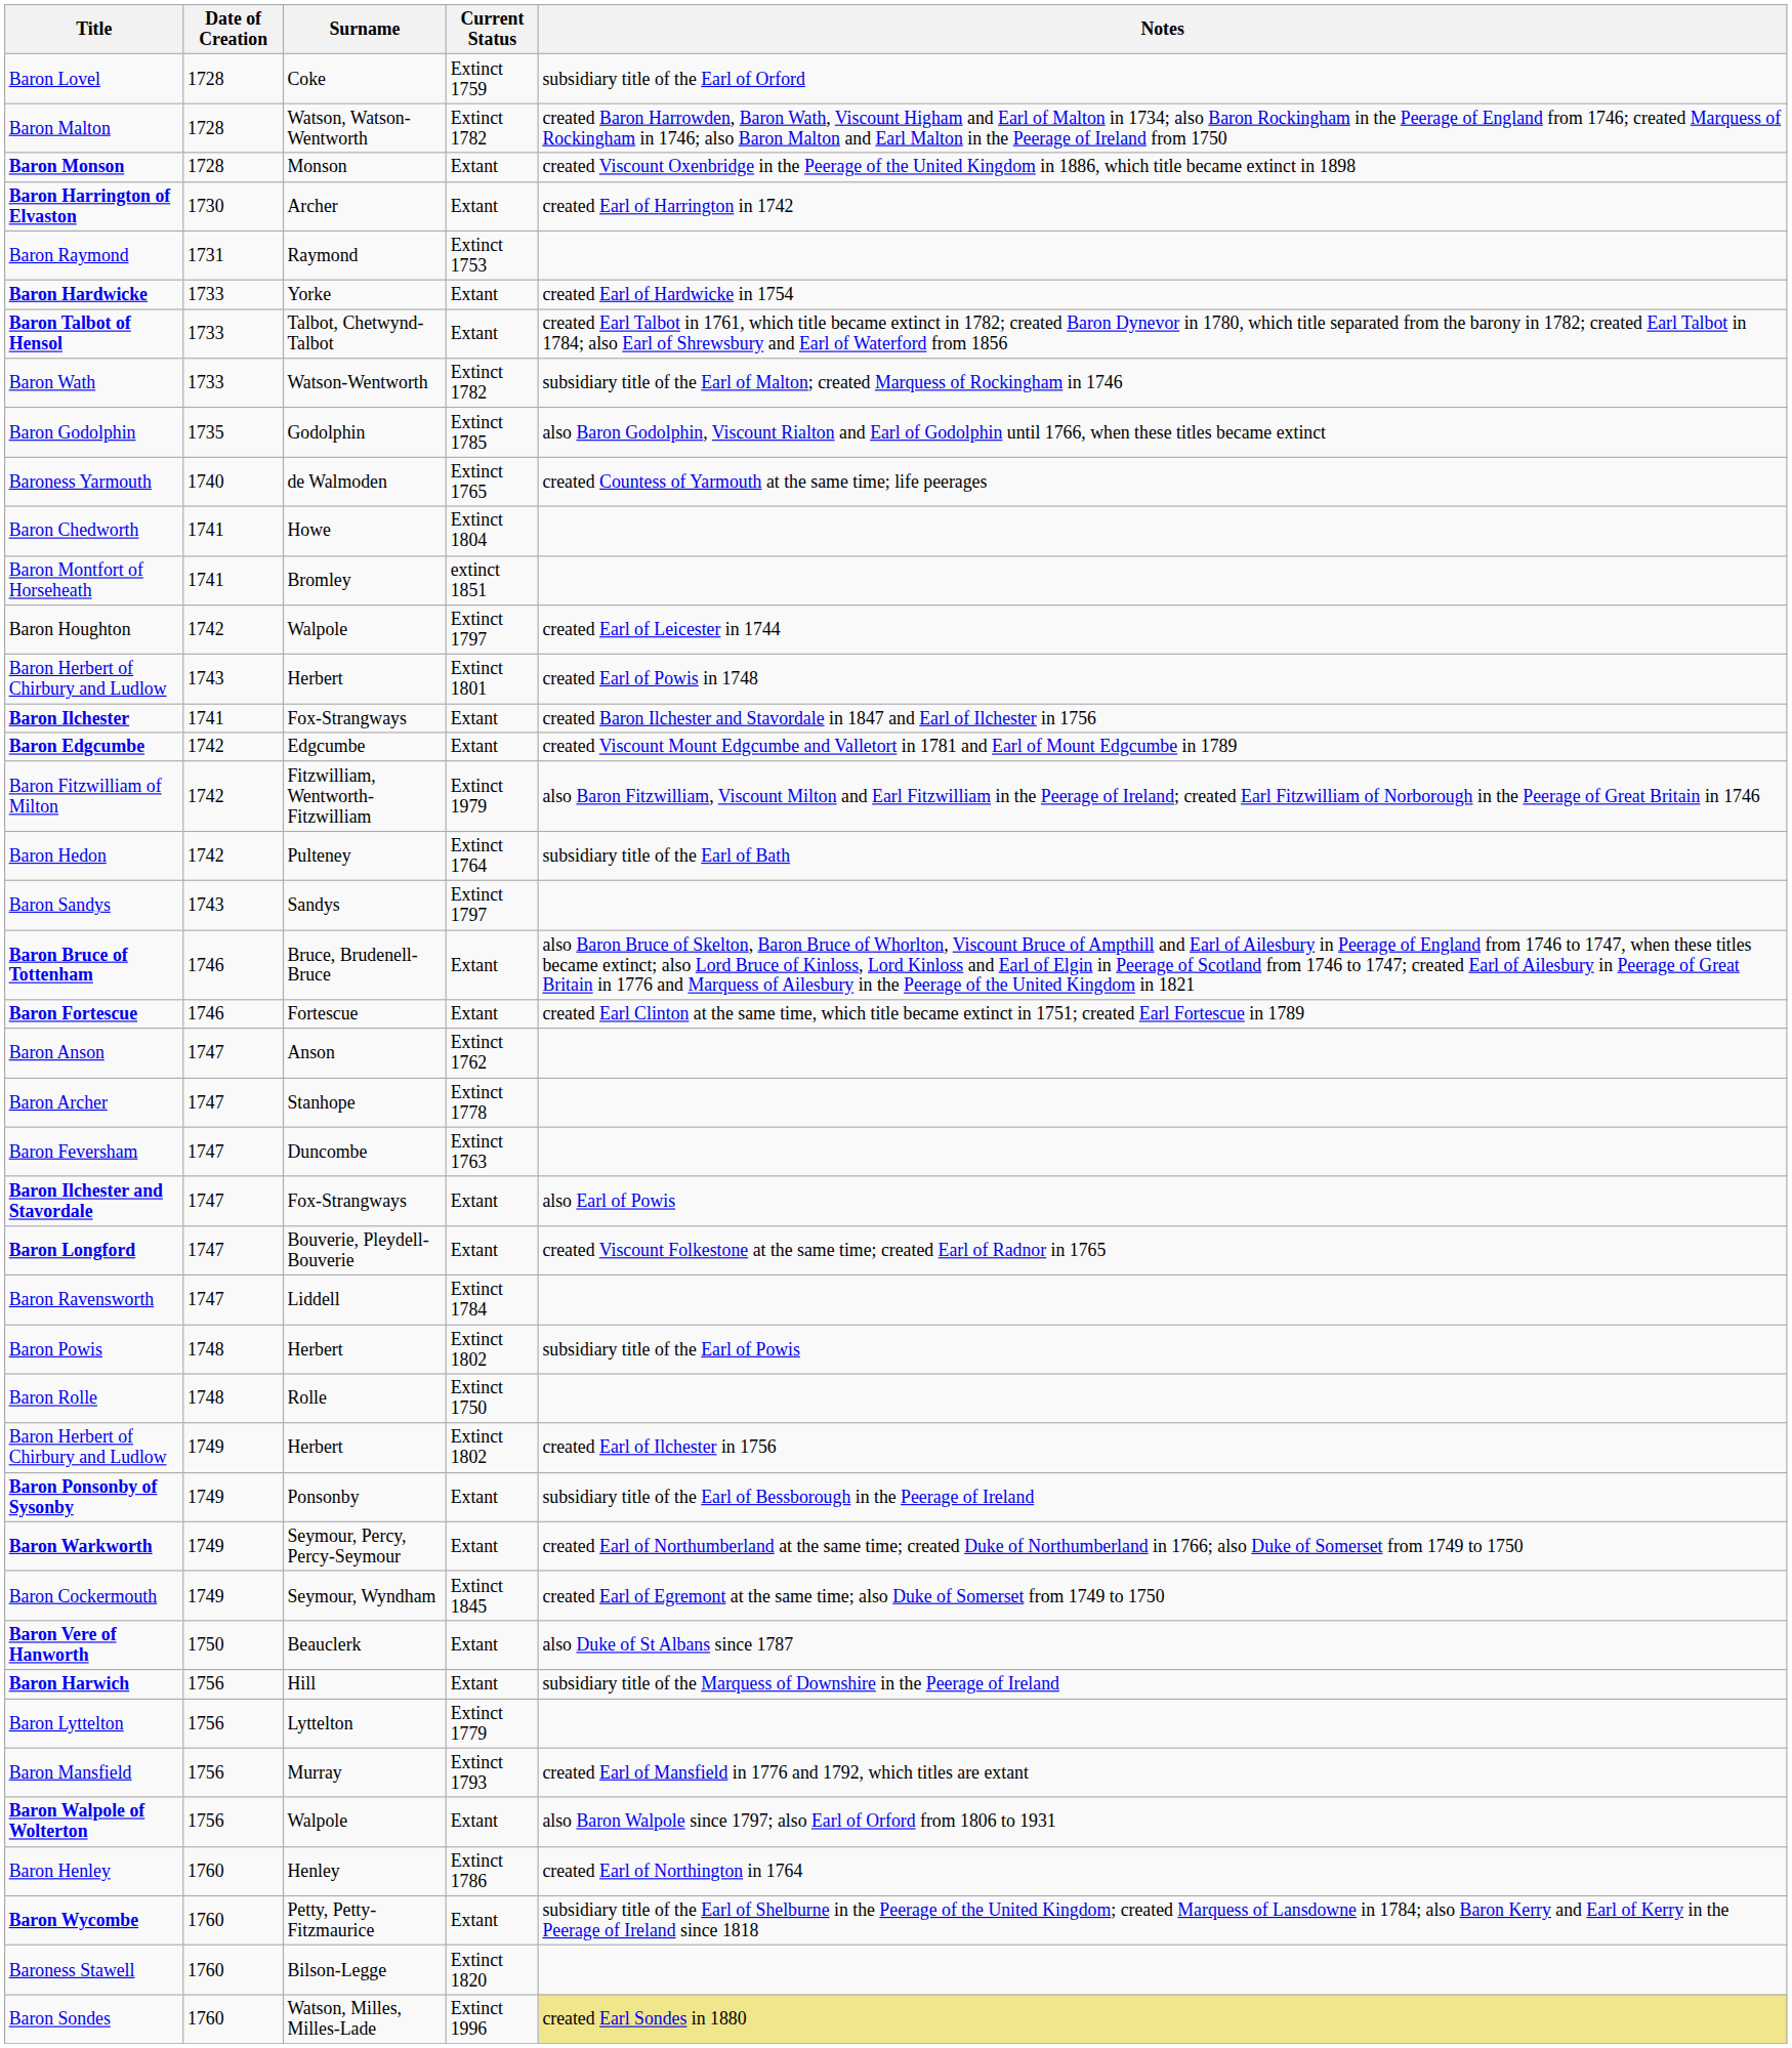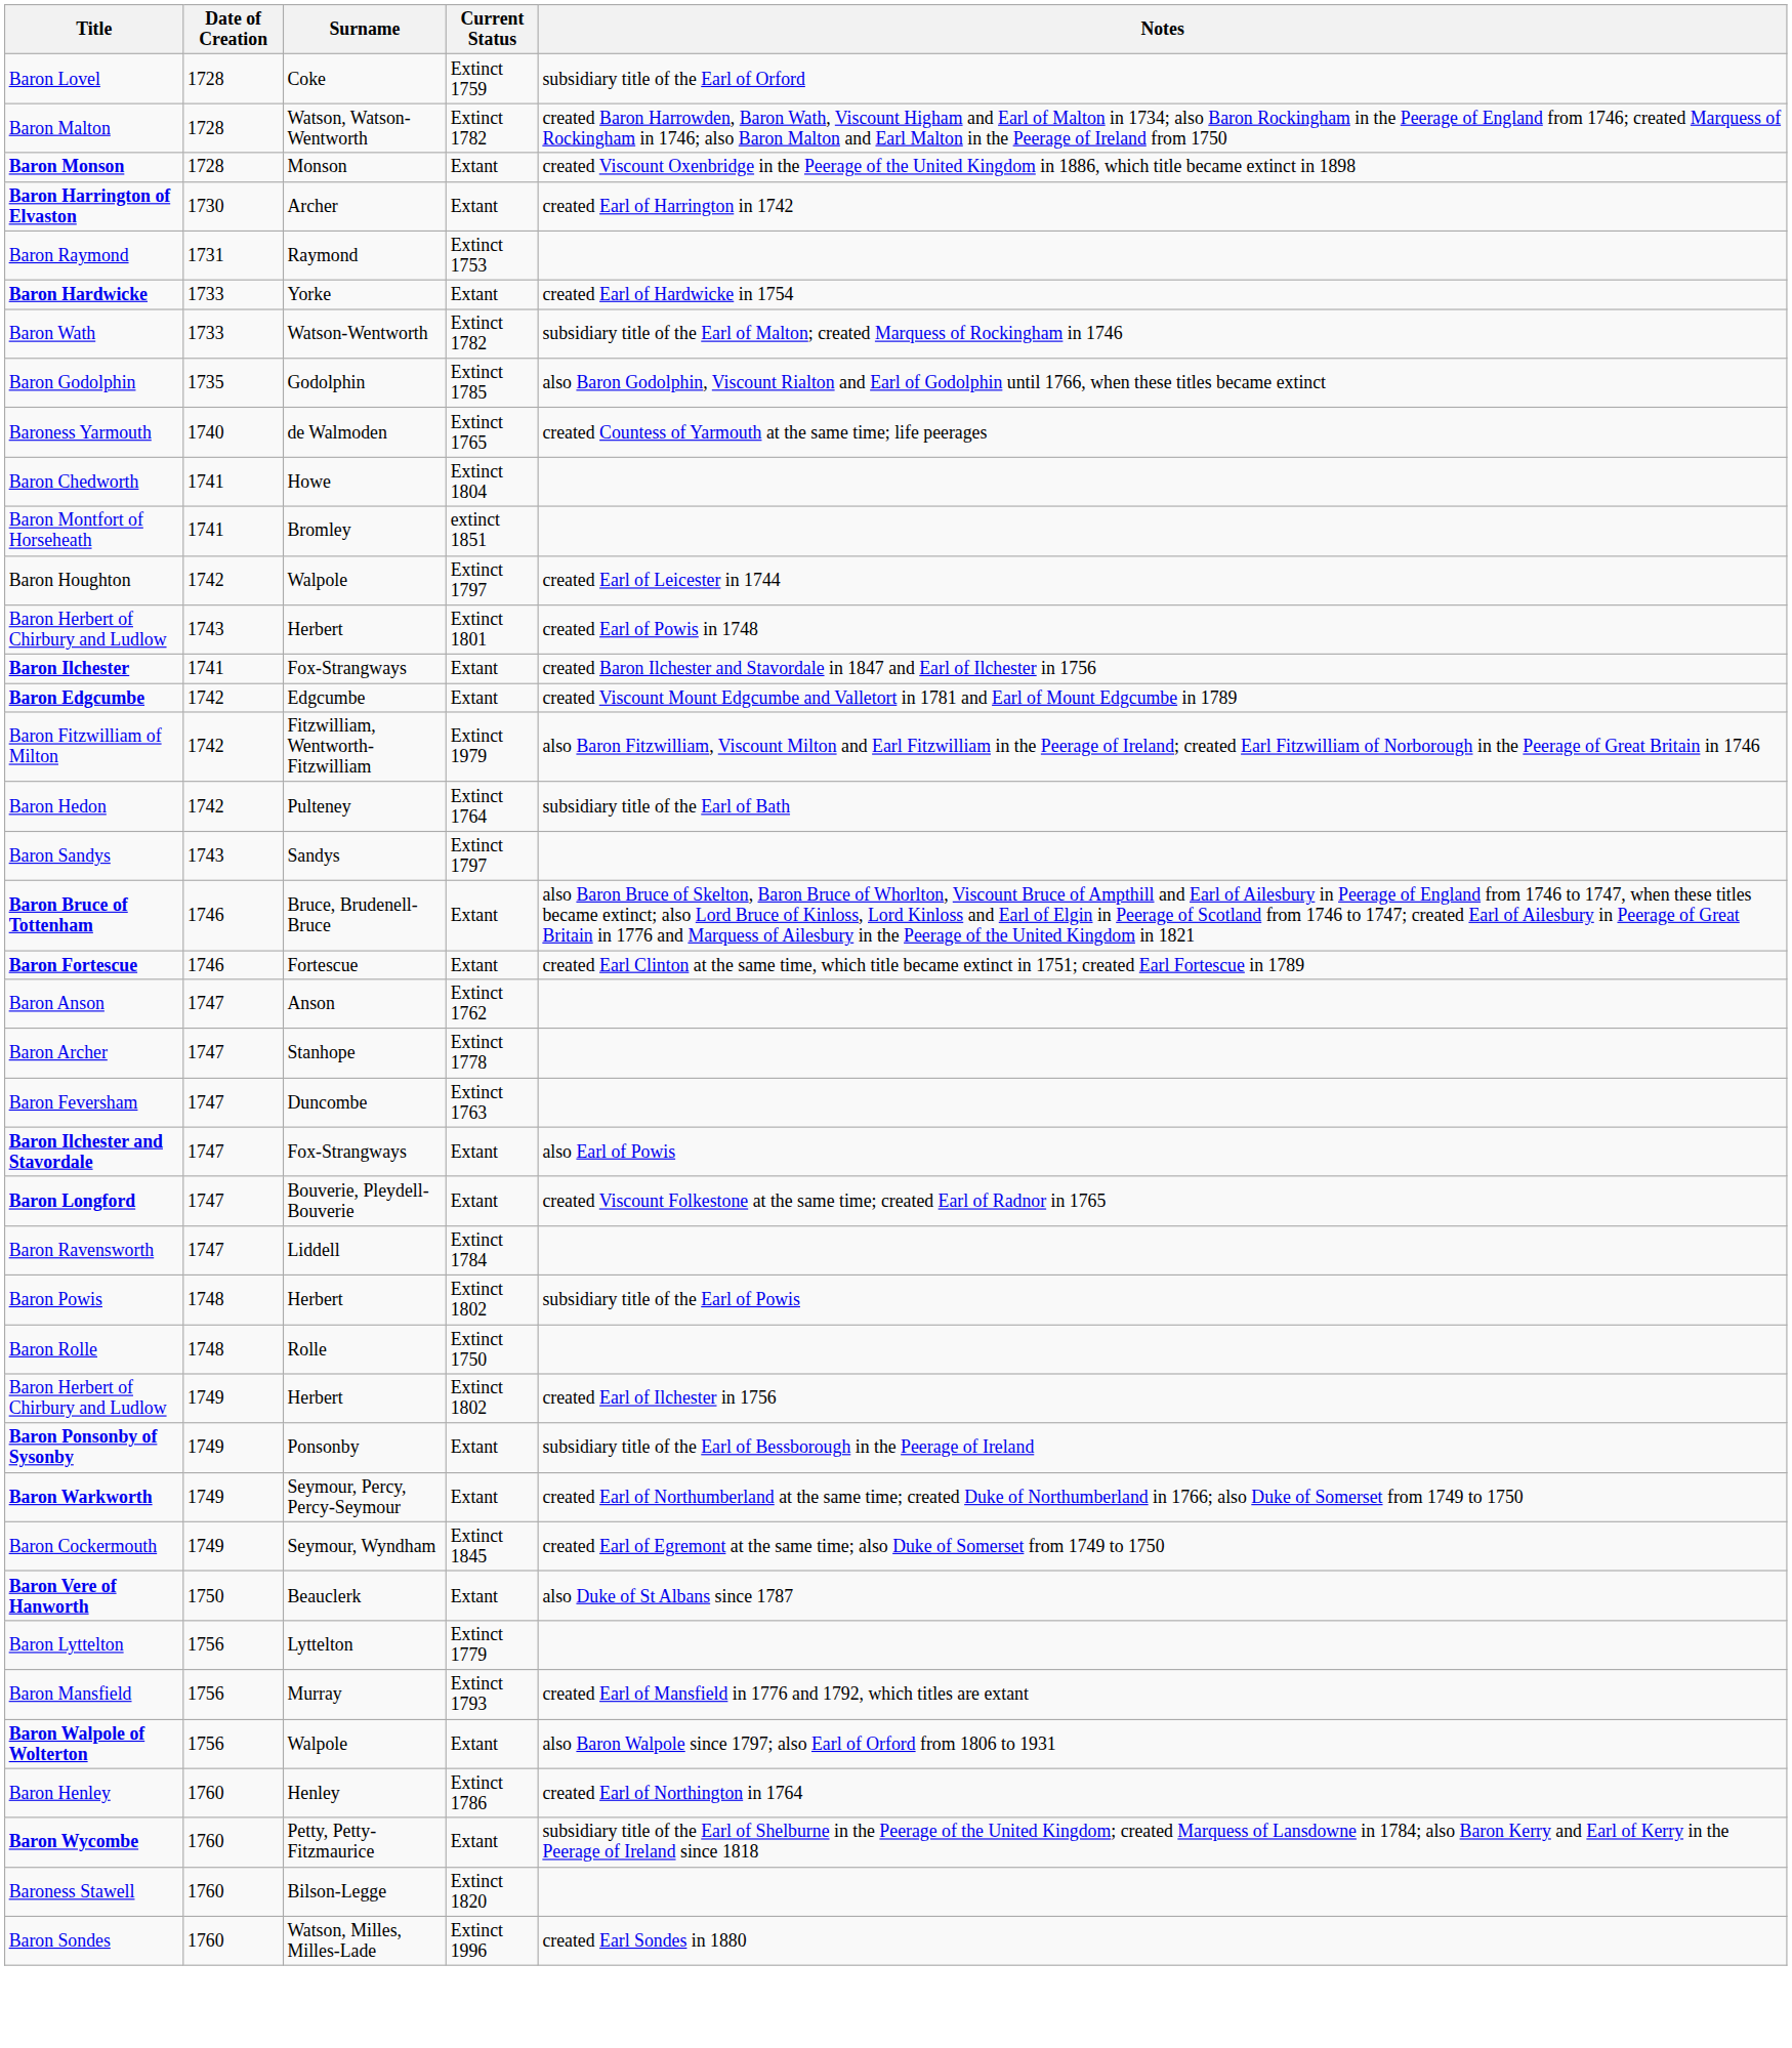- row: Baron Talbot of Hensol | 1733 | Talbot, Chetwynd-Talbot | Extant | created Earl Talbot in 1761, which title became extinct in 1782; created Baron Dynevor in 1780, which title separated from the barony in 1782; created Earl Talbot in 1784; also Earl of Shrewsbury and Earl of Waterford from 1856
- row: Baron Harwich | 1756 | Hill | Extant | subsidiary title of the Marquess of Downshire in the Peerage of Ireland
Baron Sondes | Notes: khaki background -> no background
